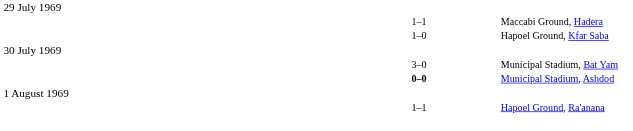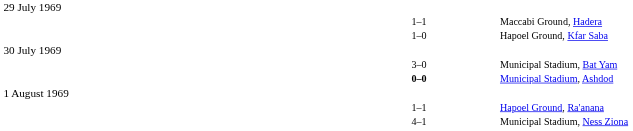+ row: 4–1 | Municipal Stadium, Ness Ziona
